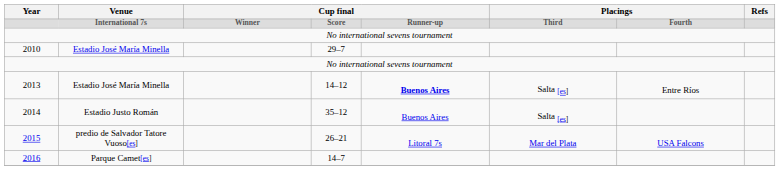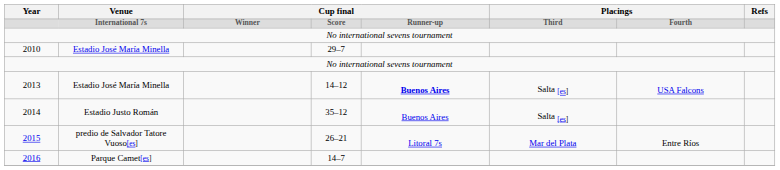2013 | column 7: Entre Ríos -> USA Falcons
2015 | column 7: USA Falcons -> Entre Ríos
